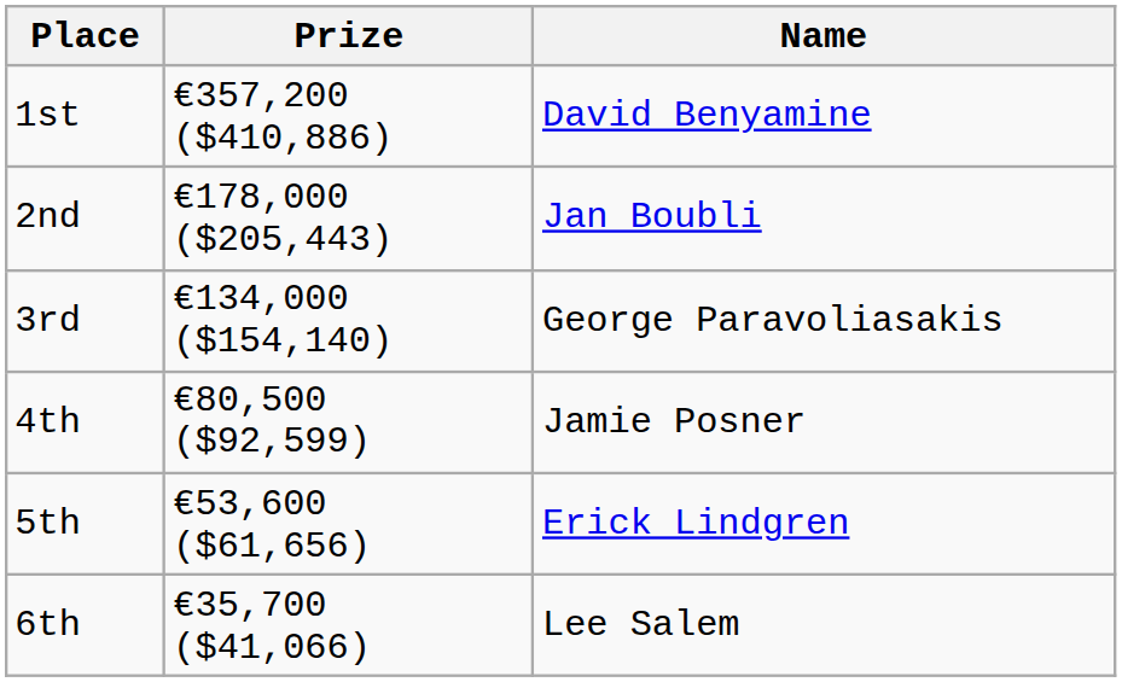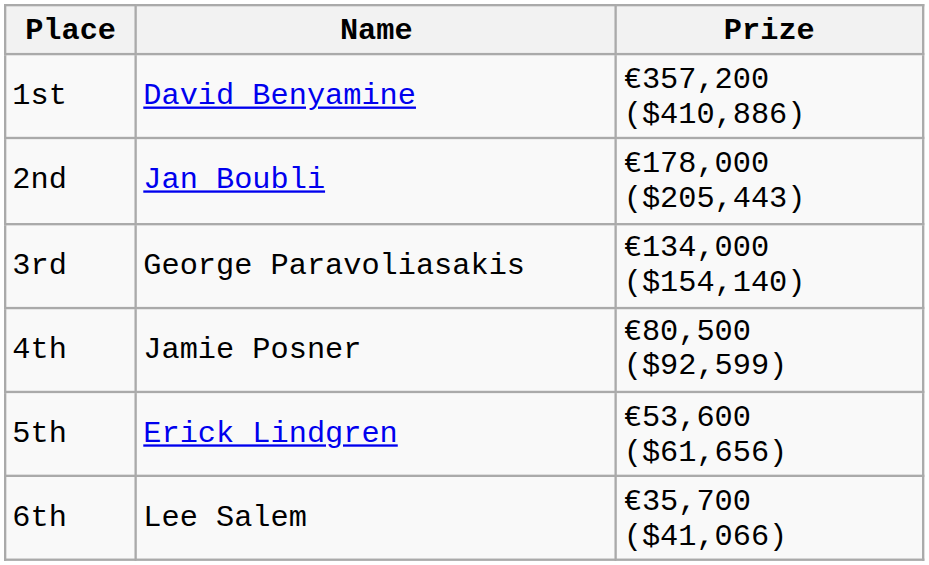columns swapped: Name <-> Prize
